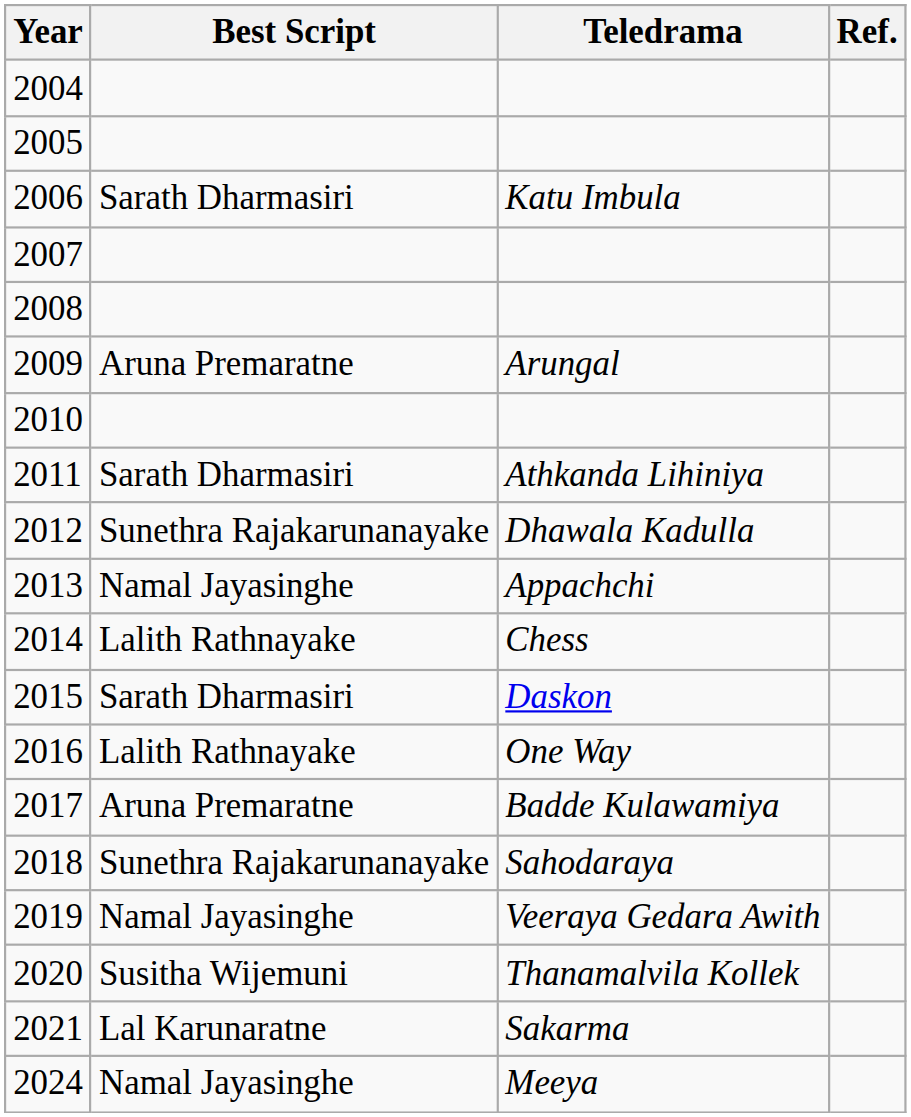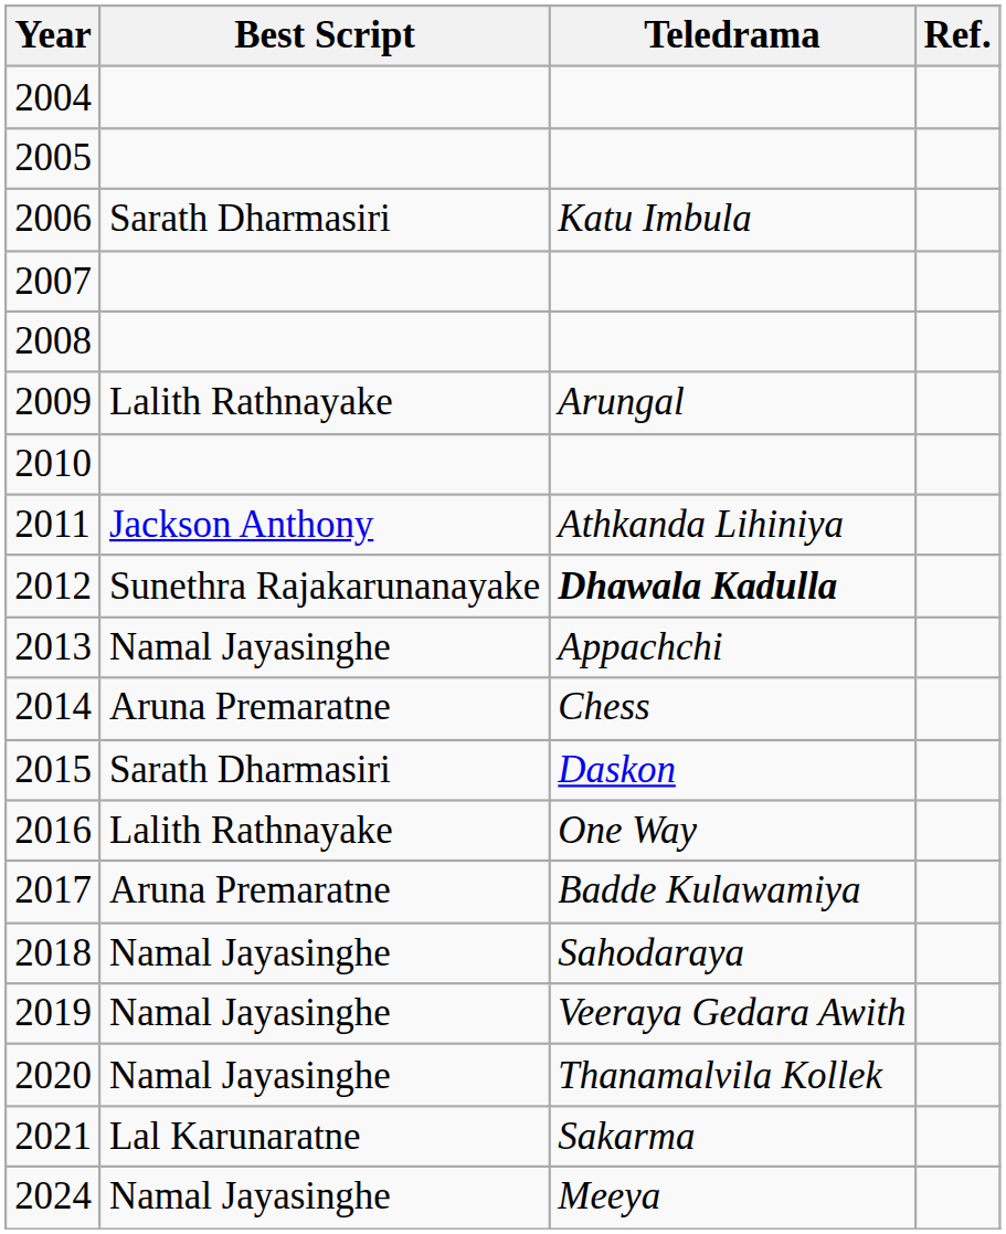2009 | Best Script: Aruna Premaratne -> Lalith Rathnayake
2011 | Best Script: Sarath Dharmasiri -> Jackson Anthony
2012 | Teledrama: normal -> bold
2014 | Best Script: Lalith Rathnayake -> Aruna Premaratne
2018 | Best Script: Sunethra Rajakarunanayake -> Namal Jayasinghe
2020 | Best Script: Susitha Wijemuni -> Namal Jayasinghe
